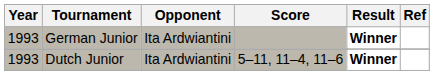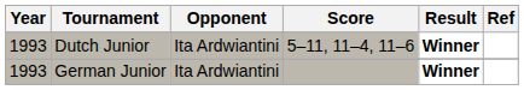rows swapped: Dutch Junior <-> German Junior
